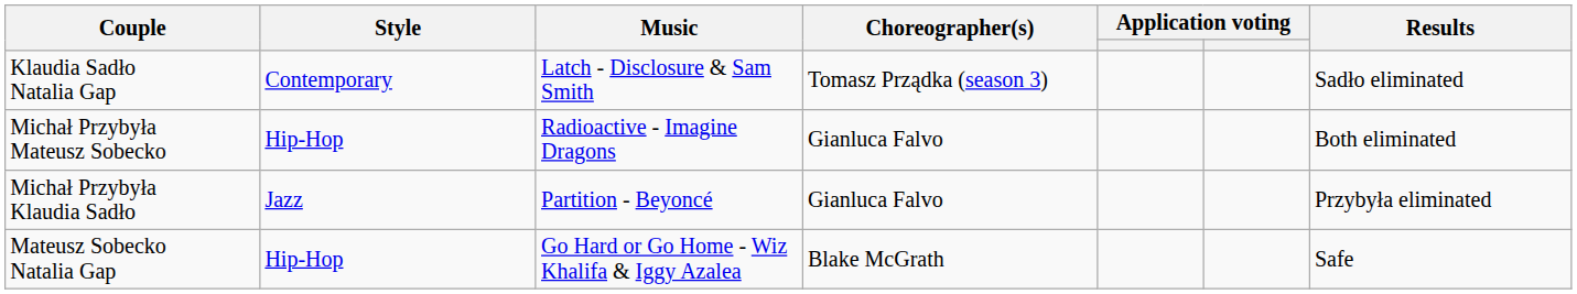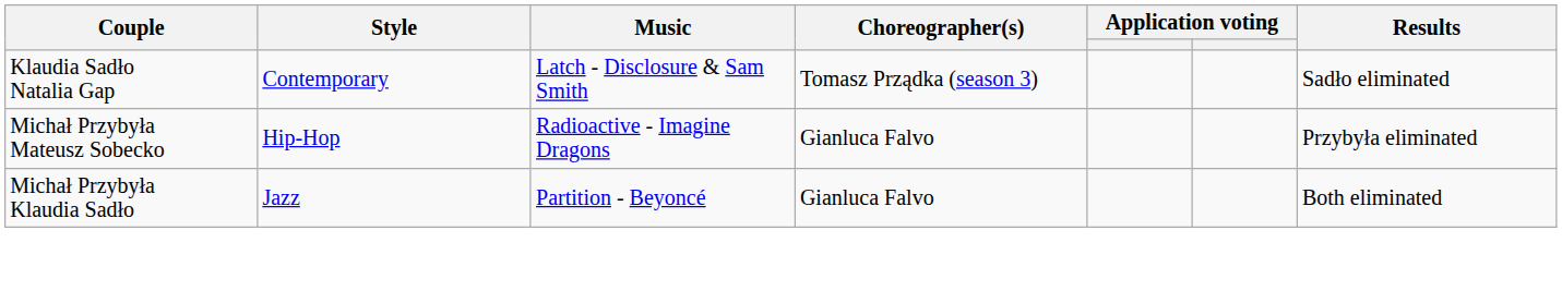Michał Przybyła Mateusz Sobecko | Results: Both eliminated -> Przybyła eliminated
Michał Przybyła Klaudia Sadło | Results: Przybyła eliminated -> Both eliminated
- row: Mateusz Sobecko Natalia Gap | Hip-Hop | Go Hard or Go Home - Wiz Khalifa & Iggy Azalea | Blake McGrath | Safe
